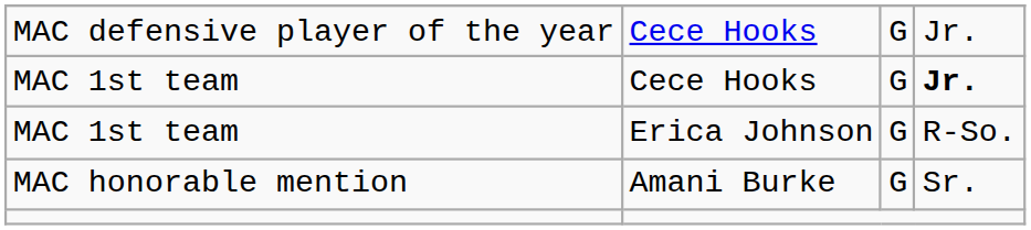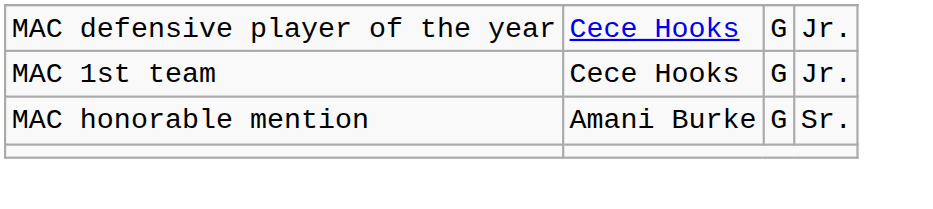MAC 1st team / Cece Hooks | column 4: bold -> normal
- row: MAC 1st team | Erica Johnson | G | R-So.
